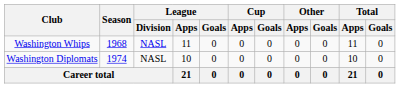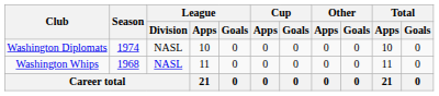rows swapped: Washington Whips <-> Washington Diplomats
